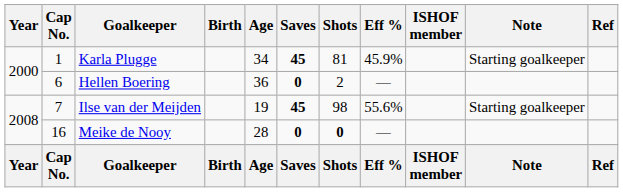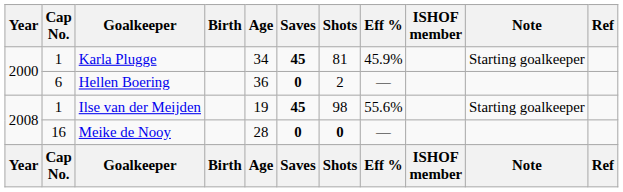Ilse van der Meijden | Cap No.: 7 -> 1
